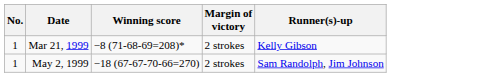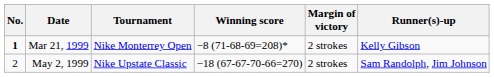+ column: Tournament | Nike Monterrey Open | Nike Upstate Classic
Mar 21, 1999 | No.: normal -> bold
May 2, 1999 | No.: 1 -> 2
